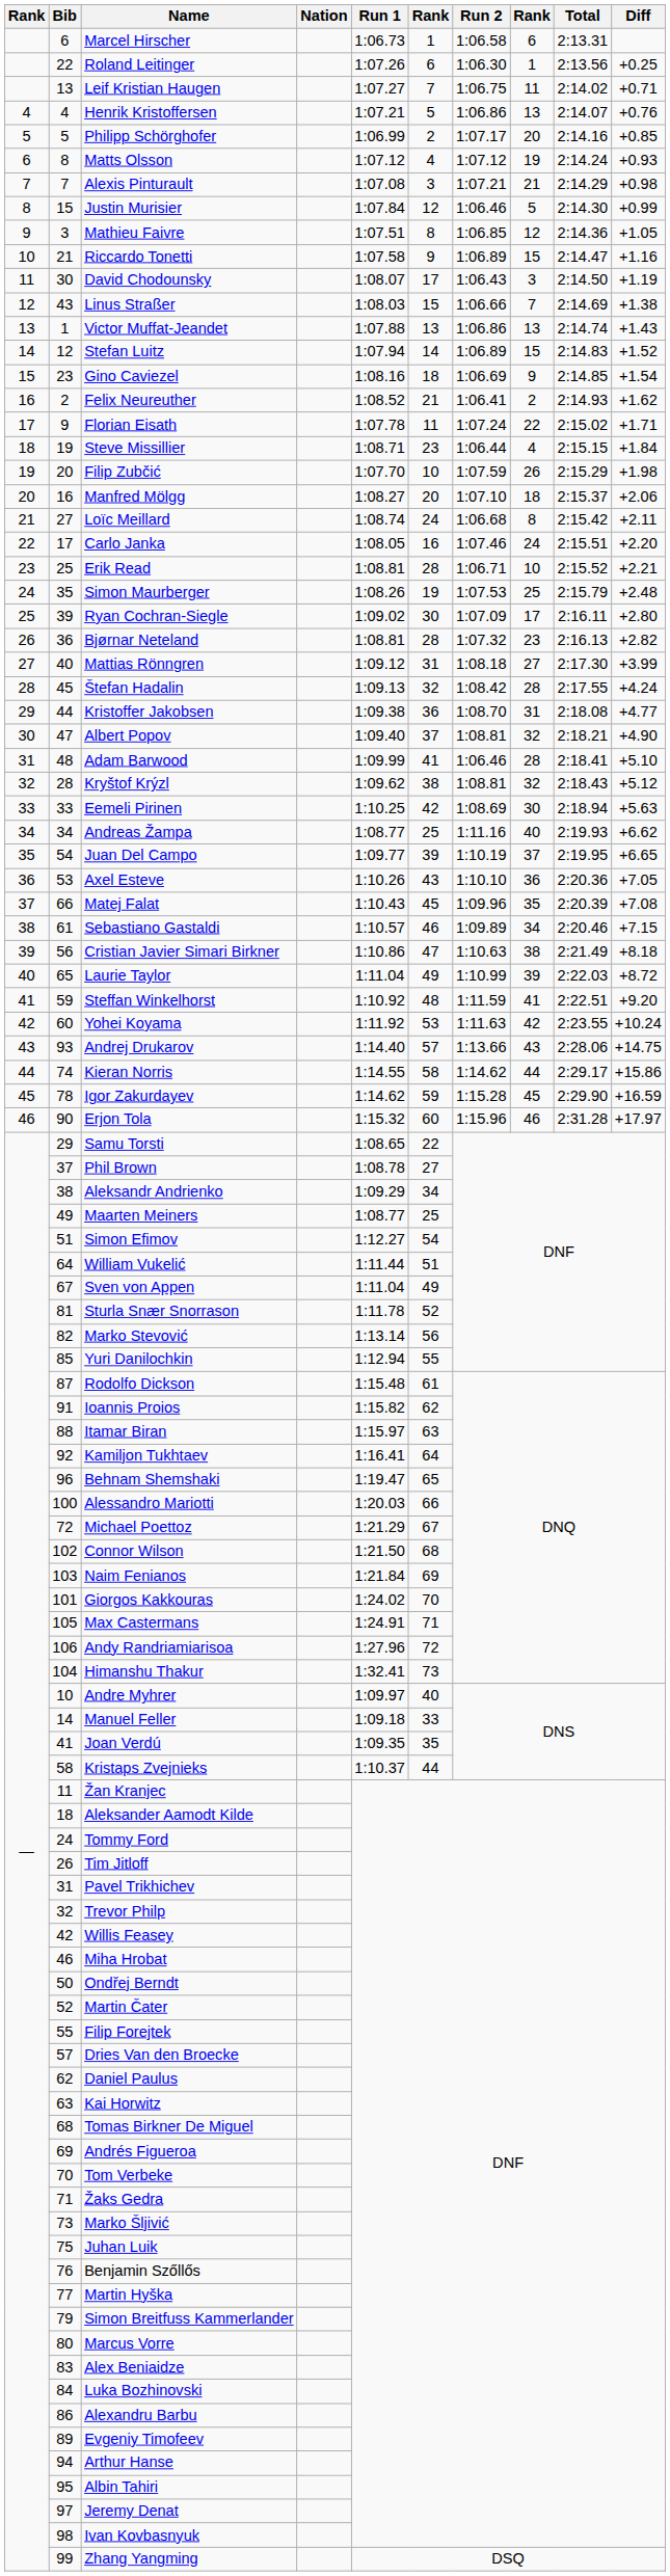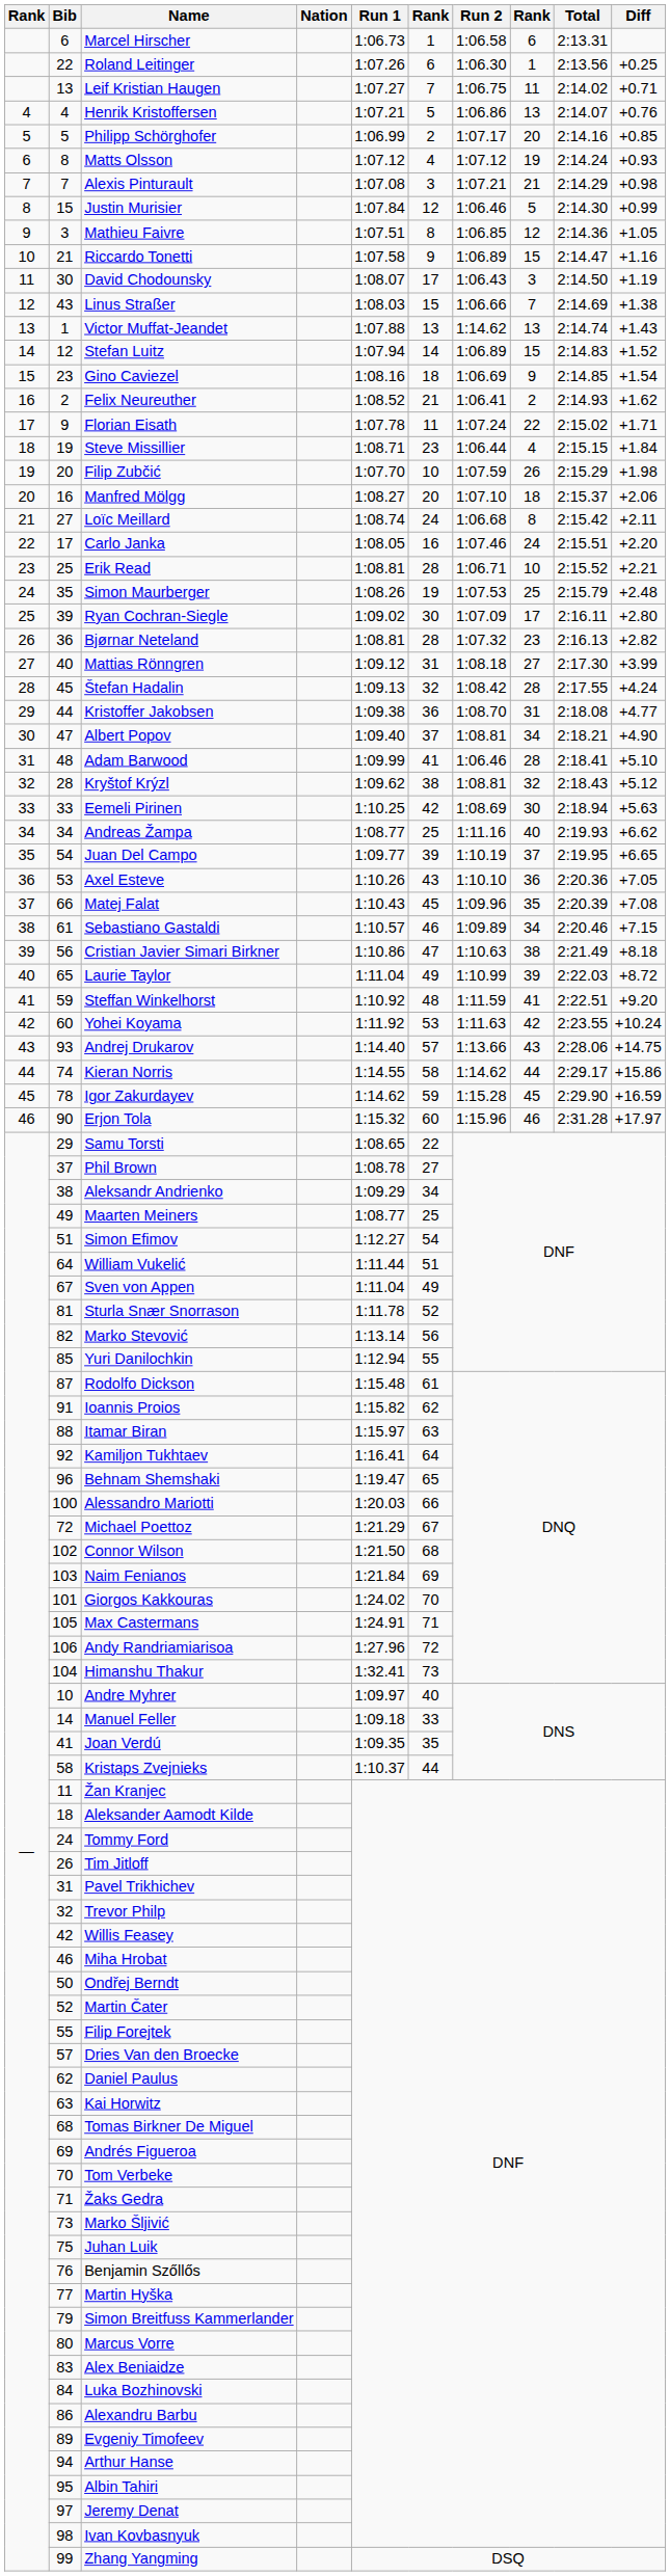Victor Muffat-Jeandet | Run 2: 1:06.86 -> 1:14.62
Albert Popov | column 8: 32 -> 34
